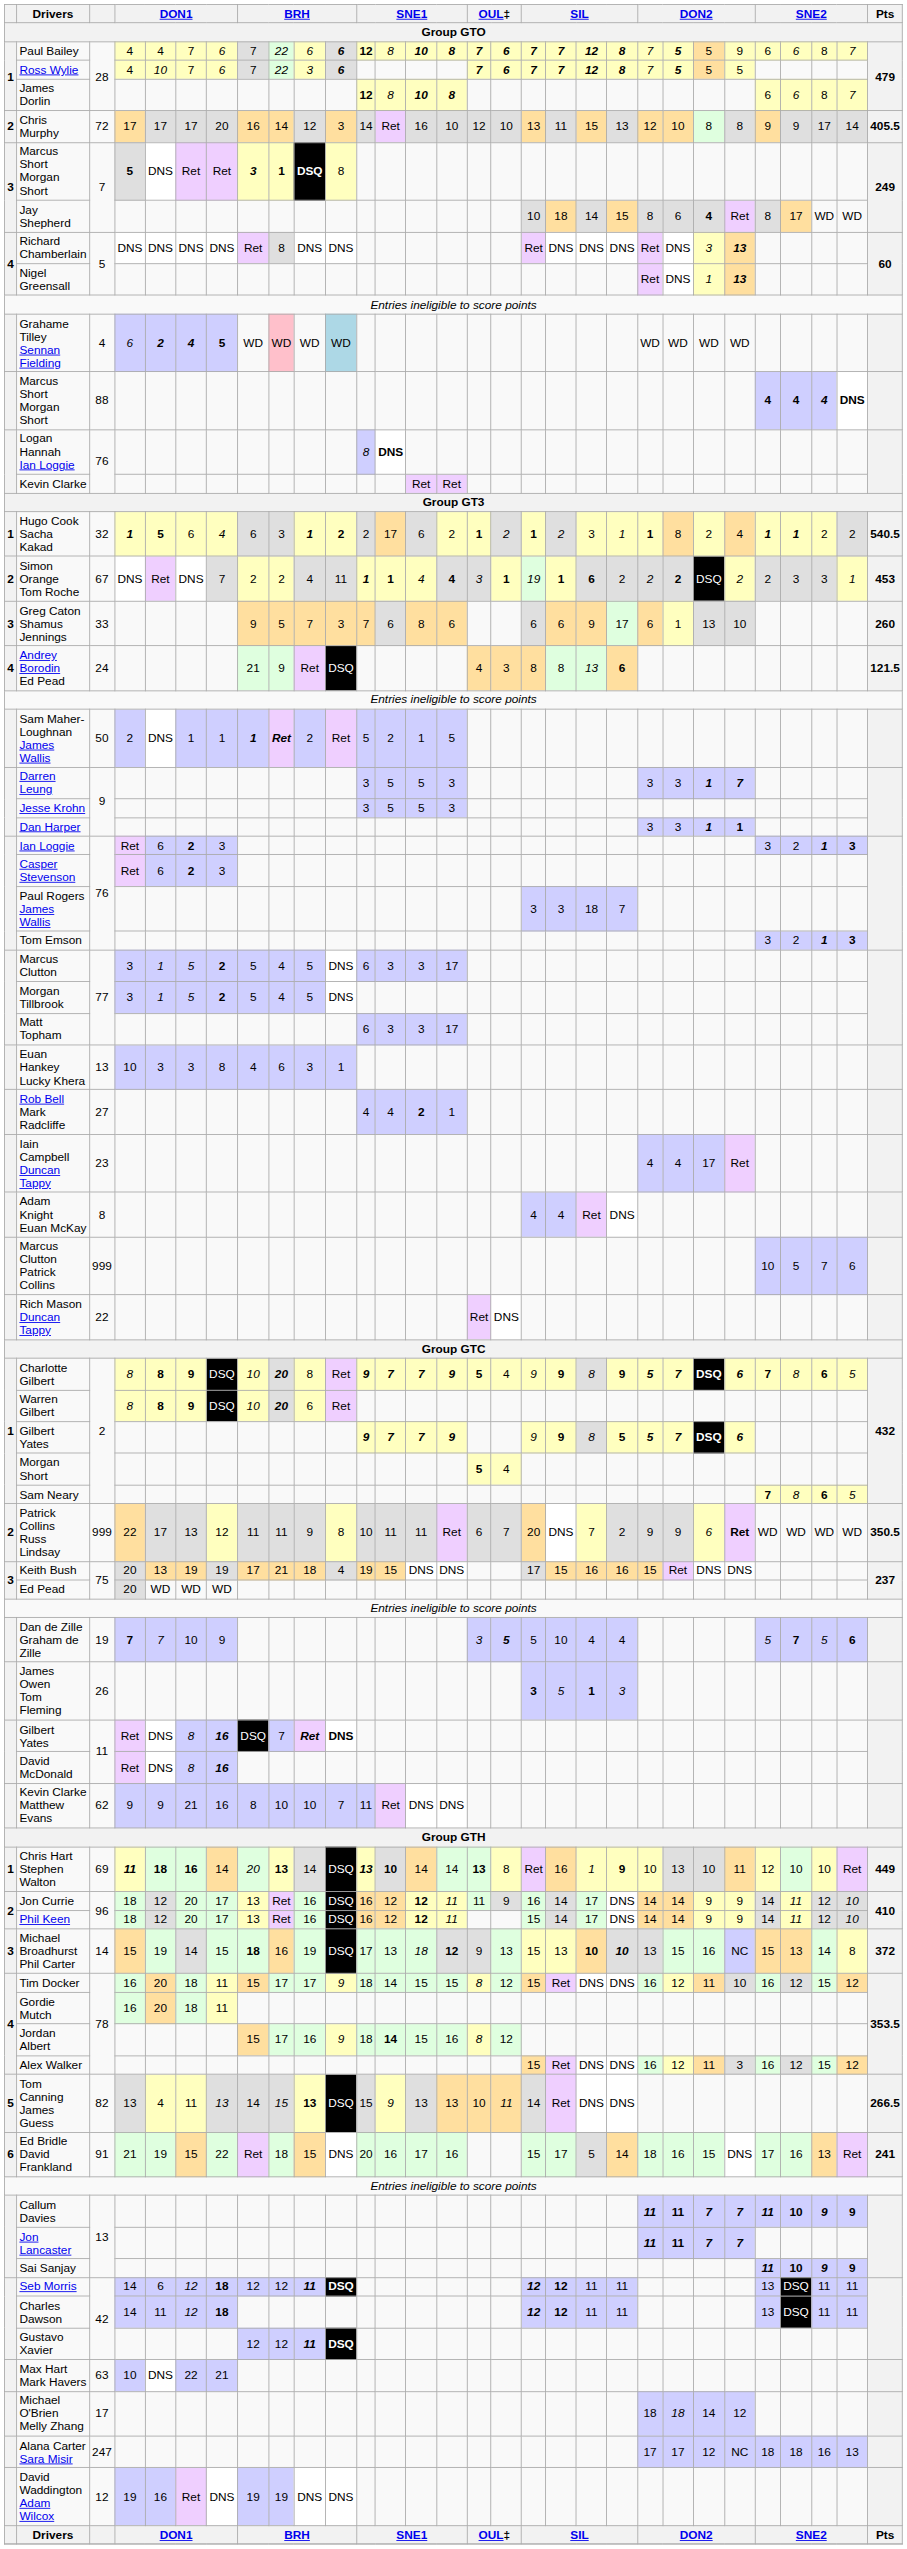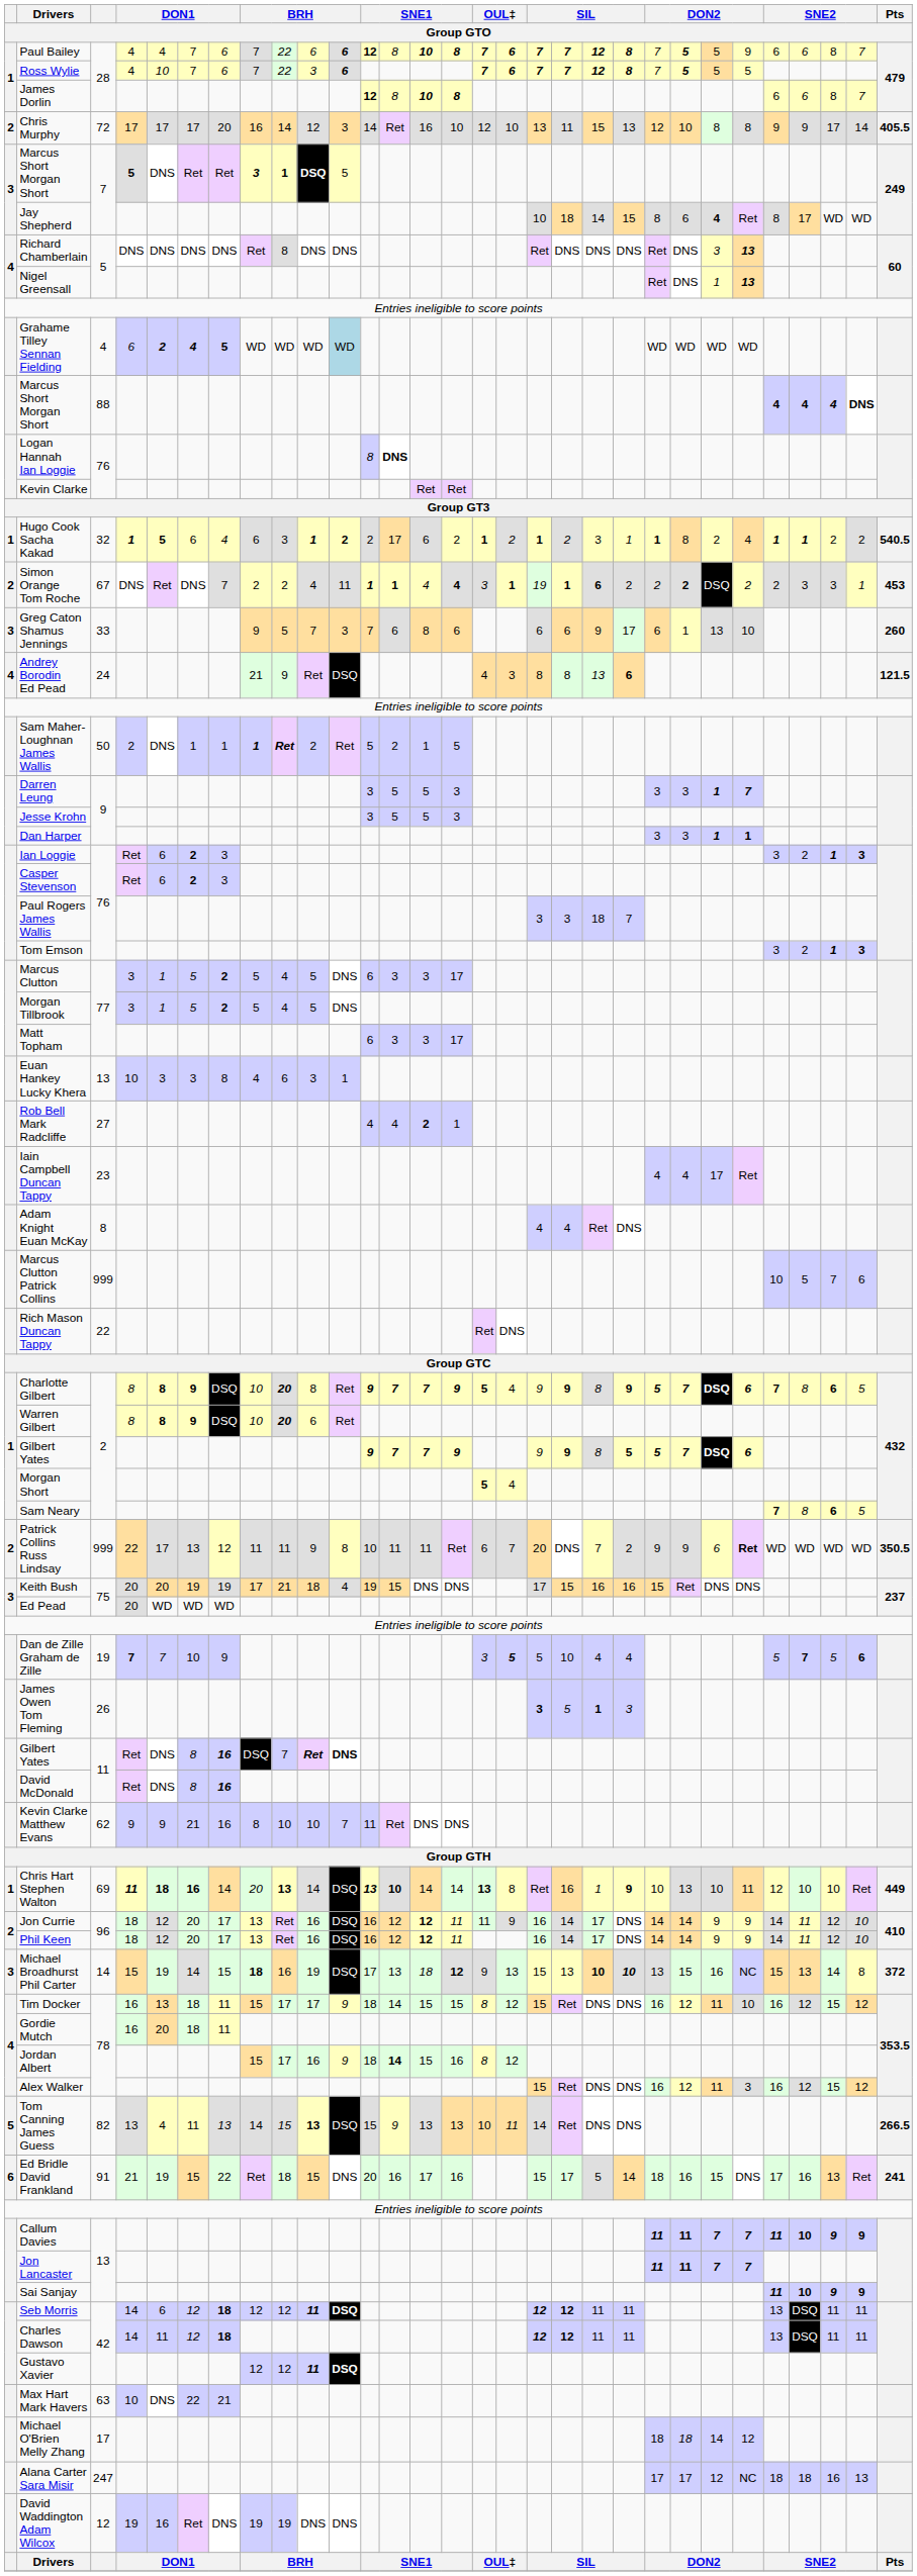Marcus Short Morgan Short / 7 | column 11: 8 -> 5
Grahame Tilley Sennan Fielding | column 9: pink background -> no background
Keith Bush | column 5: 13 -> 20
Phil Keen | column 18: 15 -> 16
Tim Docker | column 5: 20 -> 13
